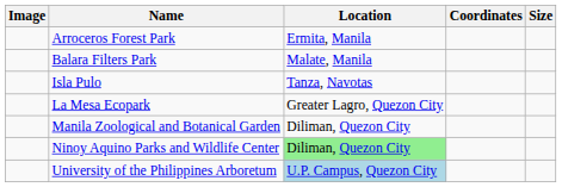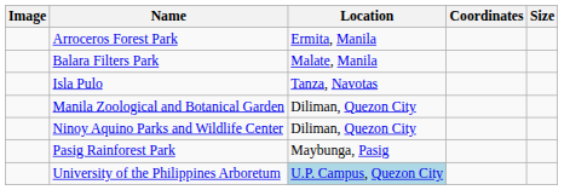- row: La Mesa Ecopark | Greater Lagro, Quezon City
Ninoy Aquino Parks and Wildlife Center | Location: lightgreen background -> no background
+ row: Pasig Rainforest Park | Maybunga, Pasig
